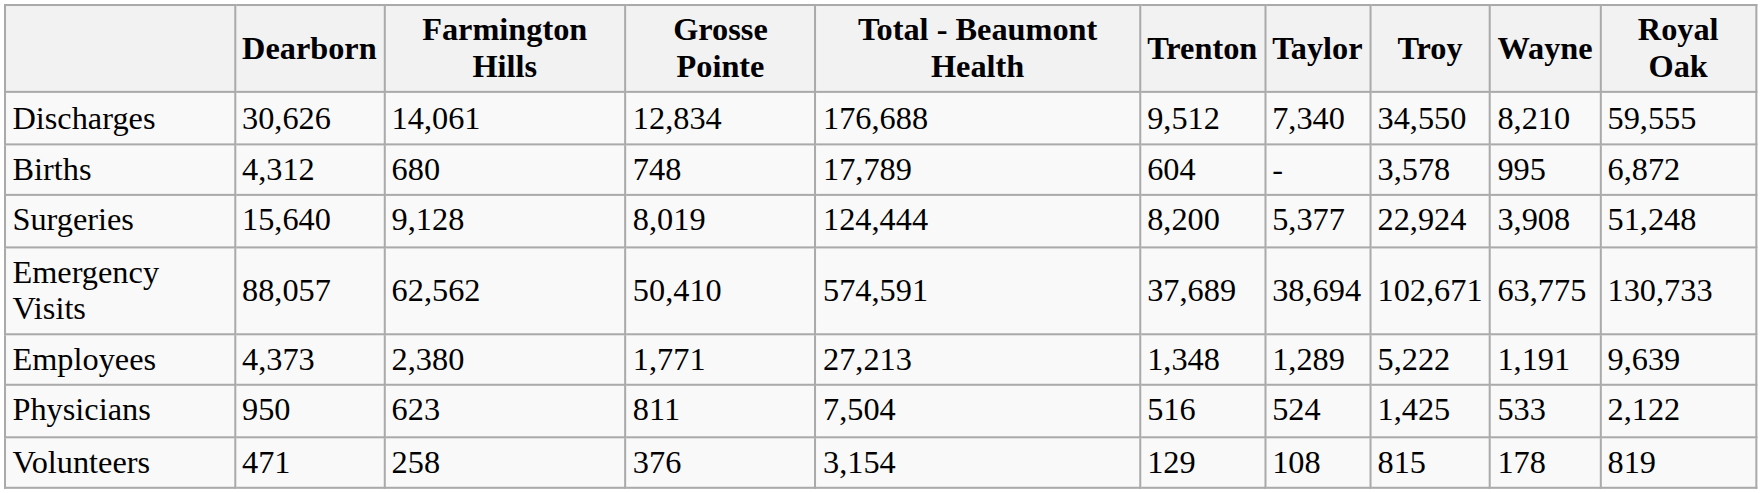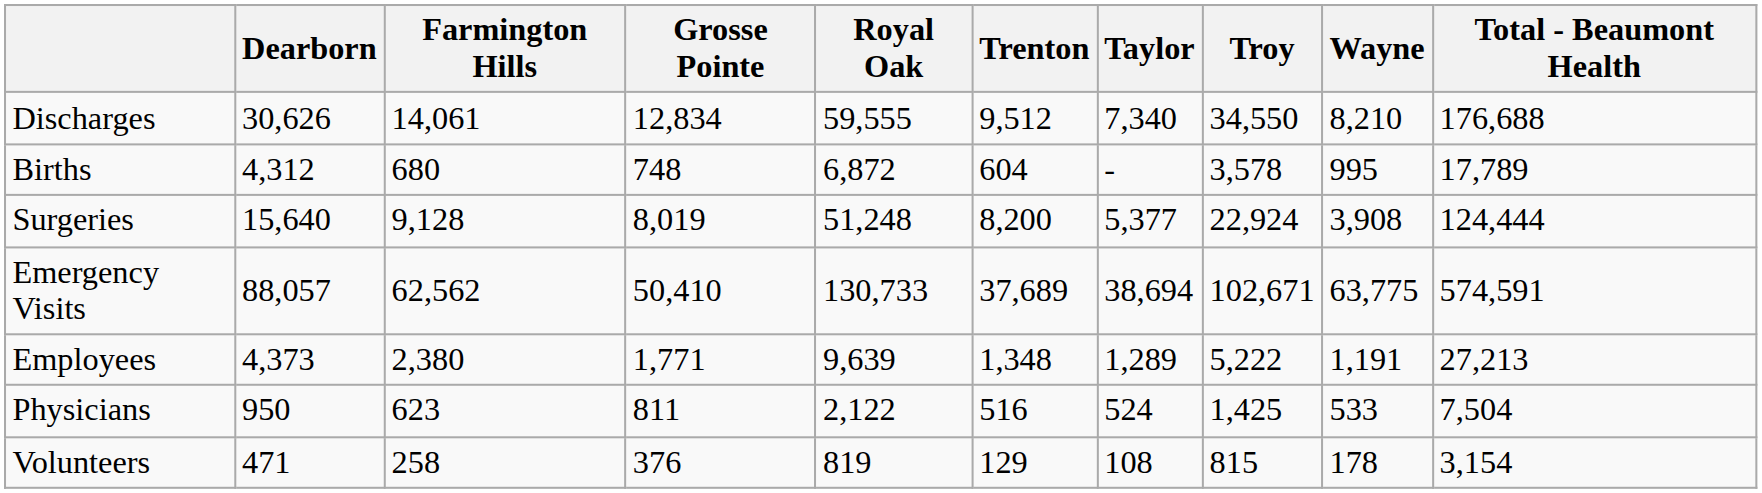columns swapped: Royal Oak <-> Total - Beaumont Health
